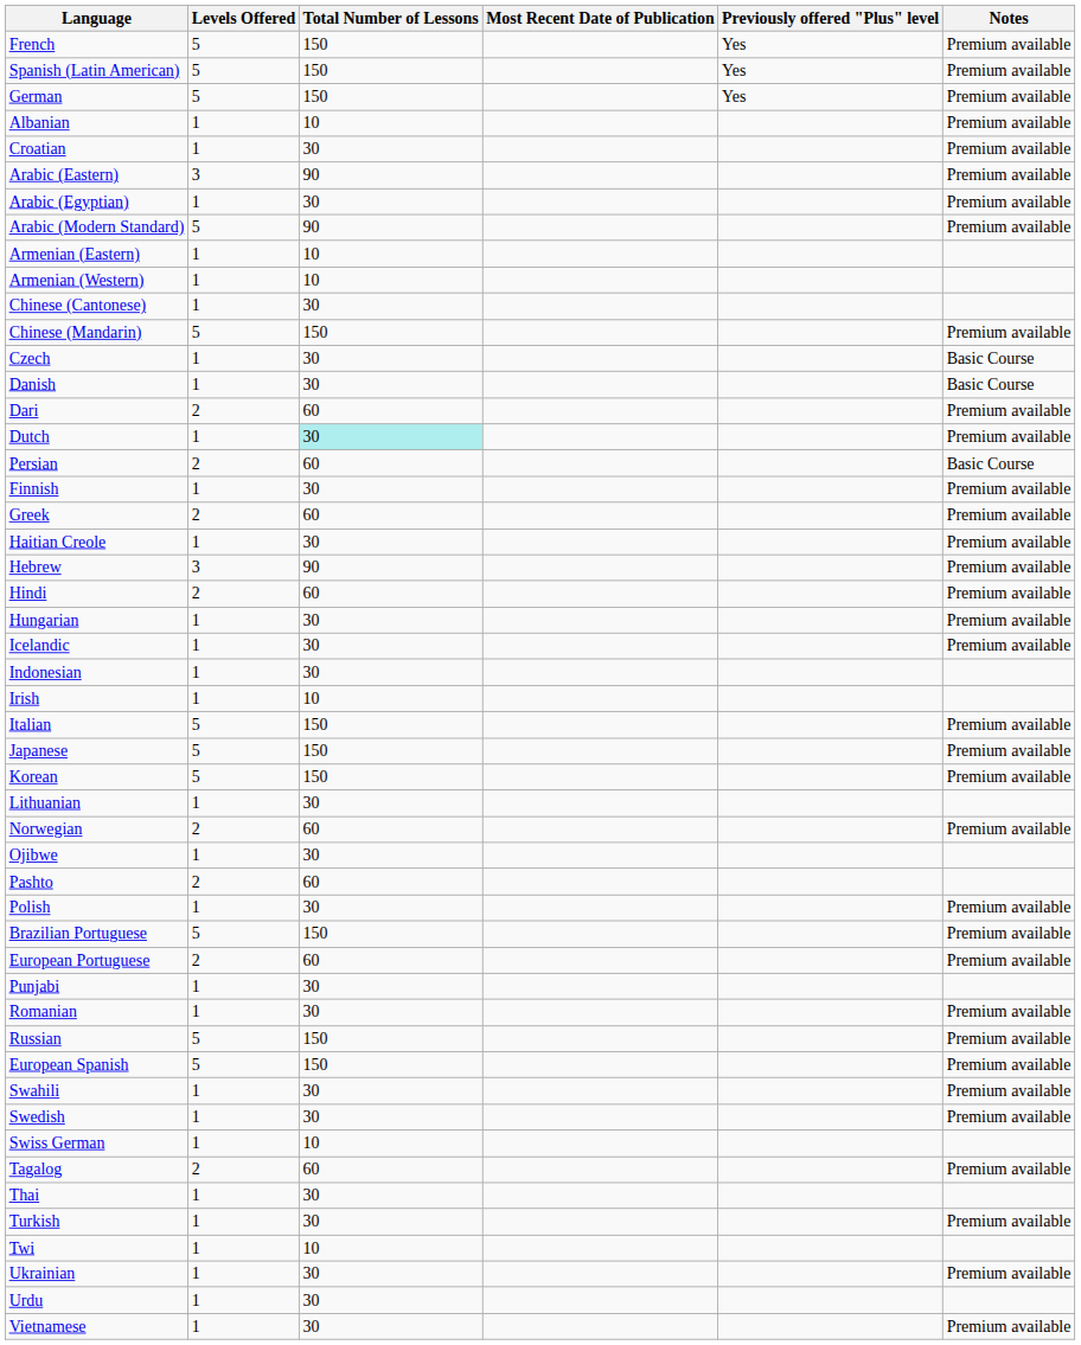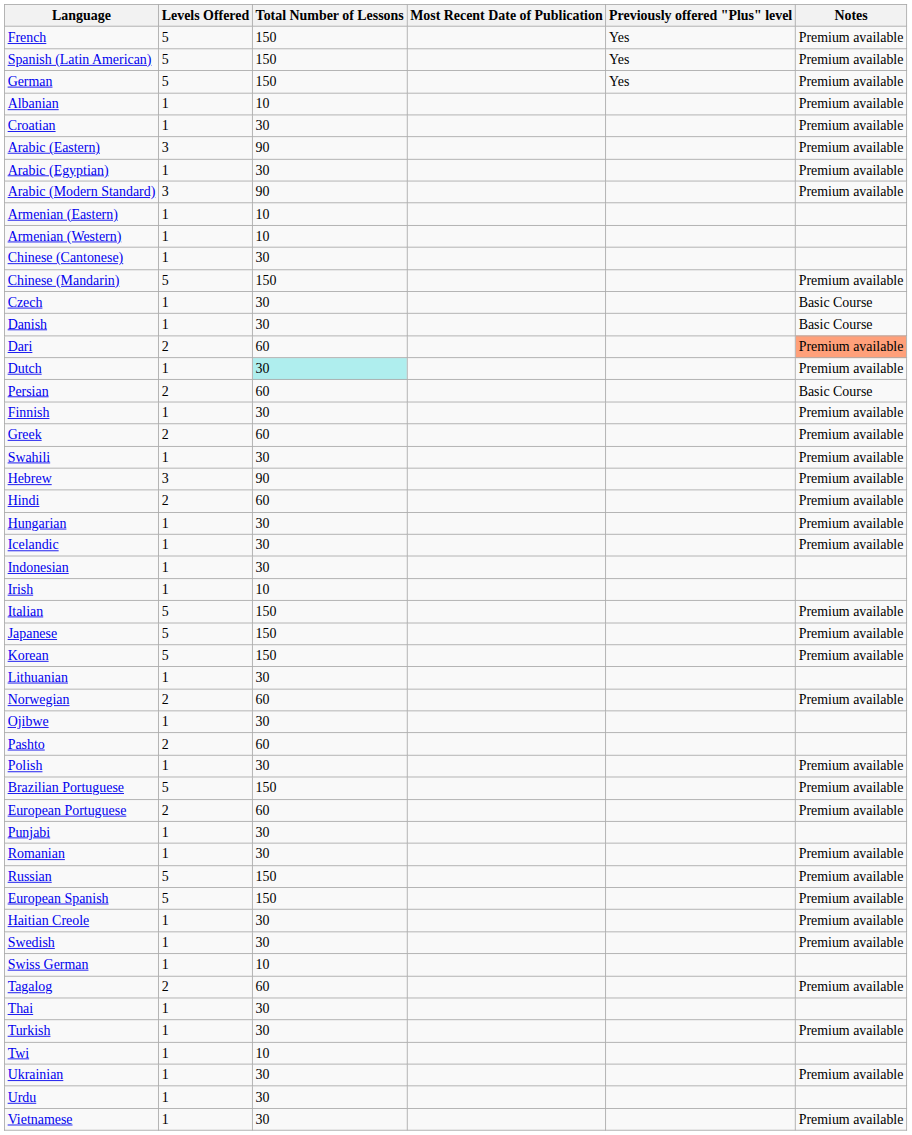Arabic (Modern Standard) | Levels Offered: 5 -> 3
Dari | Notes: no background -> lightsalmon background
rows swapped: Haitian Creole <-> Swahili
